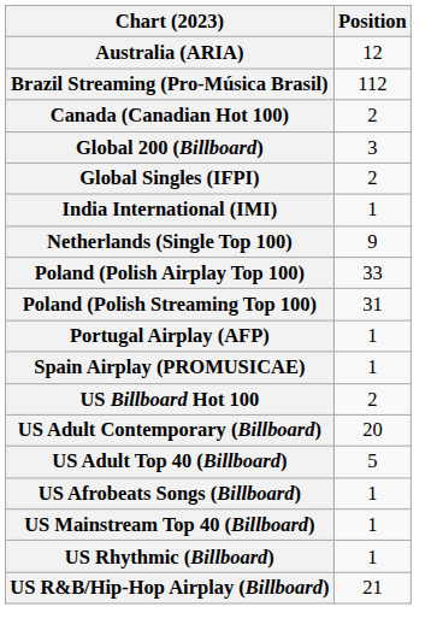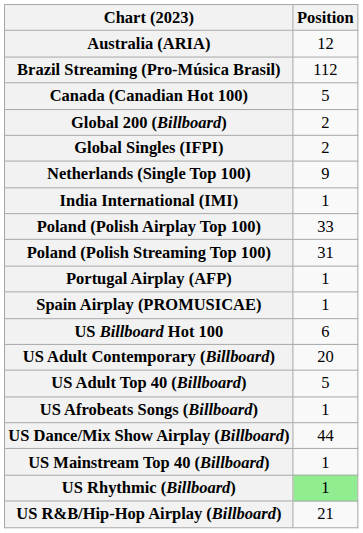Canada (Canadian Hot 100) | Position: 2 -> 5
Global 200 (Billboard) | Position: 3 -> 2
rows swapped: India International (IMI) <-> Netherlands (Single Top 100)
US Billboard Hot 100 | Position: 2 -> 6
+ row: US Dance/Mix Show Airplay (Billboard) | 44
US Rhythmic (Billboard) | Position: no background -> lightgreen background
